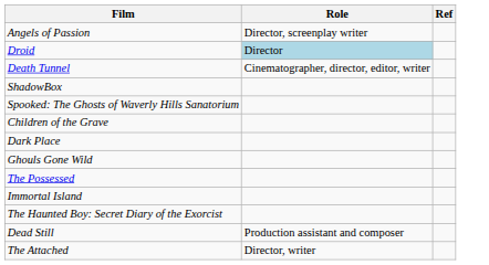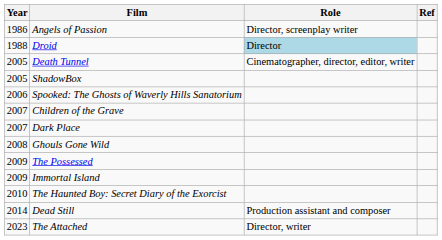+ column: Year | 1986 | 1988 | 2005 | 2005 | 2006 | 2007 | 2007 | 2008 | 2009 | 2009 | 2010 | 2014 | 2023
